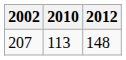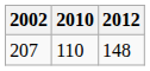207 | 2010: 113 -> 110
